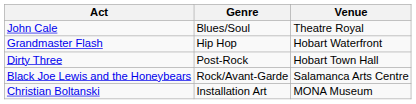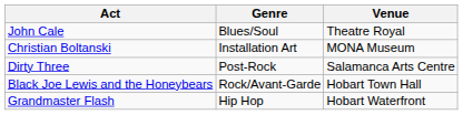rows swapped: Grandmaster Flash <-> Christian Boltanski
Dirty Three | Venue: Hobart Town Hall -> Salamanca Arts Centre
Black Joe Lewis and the Honeybears | Venue: Salamanca Arts Centre -> Hobart Town Hall
